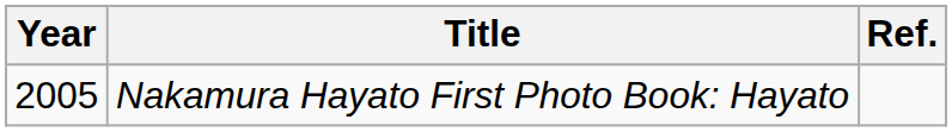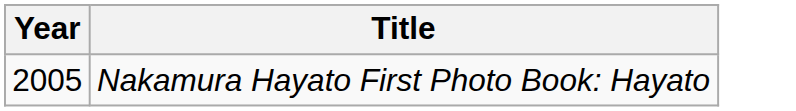- column: Ref.
